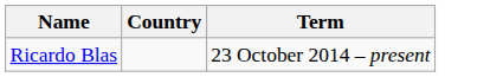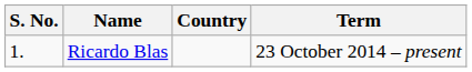+ column: S. No. | 1.
